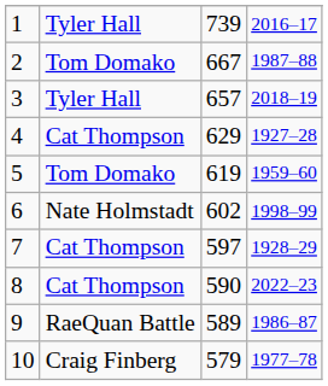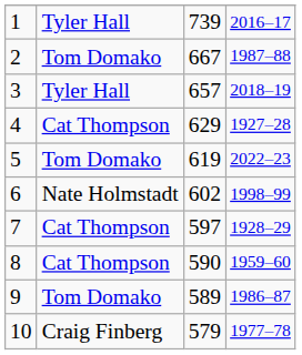5 | column 4: 1959–60 -> 2022–23
8 | column 4: 2022–23 -> 1959–60
9 | column 2: RaeQuan Battle -> Tom Domako
